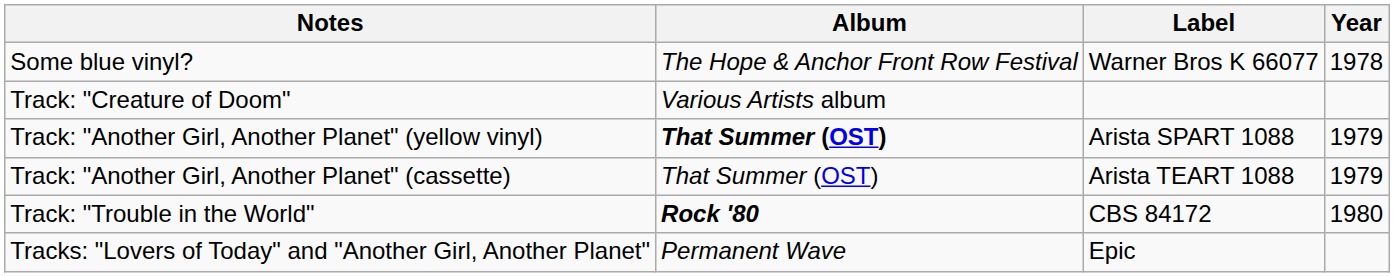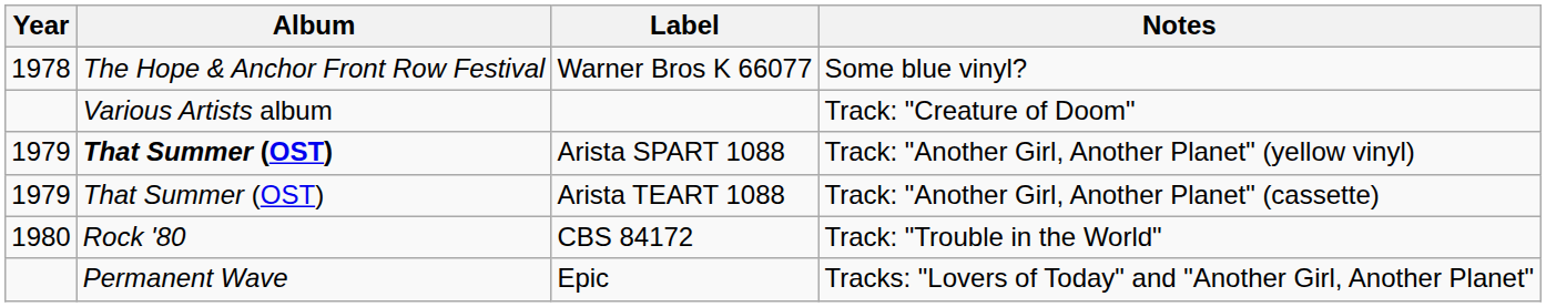columns swapped: Year <-> Notes
CBS 84172 | Album: bold -> normal
